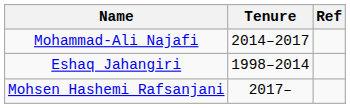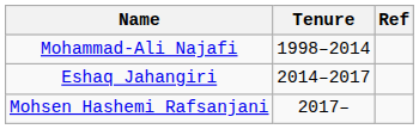Mohammad-Ali Najafi | Tenure: 2014–2017 -> 1998–2014
Eshaq Jahangiri | Tenure: 1998–2014 -> 2014–2017
